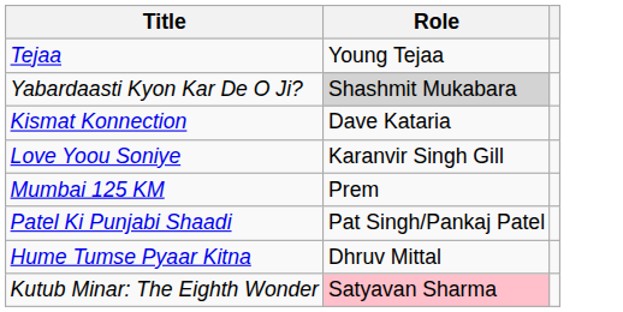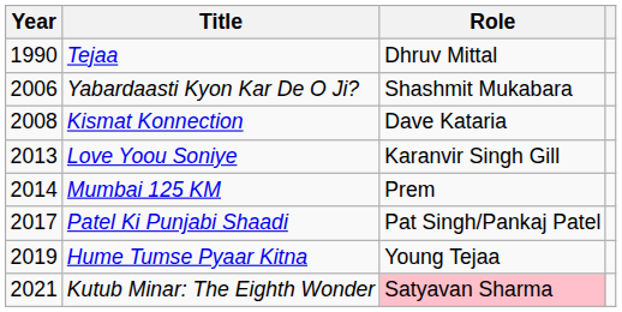+ column: Year | 1990 | 2006 | 2008 | 2013 | 2014 | 2017 | 2019 | 2021
Tejaa | Role: Young Tejaa -> Dhruv Mittal
Yabardaasti Kyon Kar De O Ji? | Role: lightgrey background -> no background
Hume Tumse Pyaar Kitna | Role: Dhruv Mittal -> Young Tejaa
